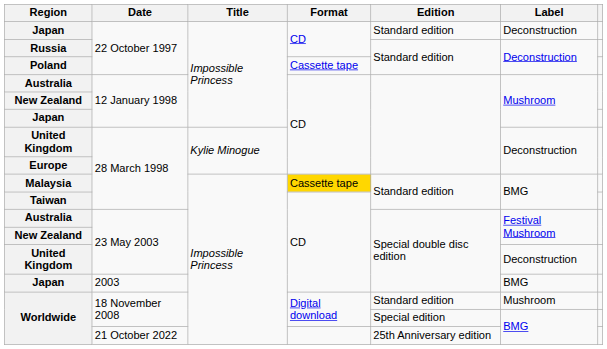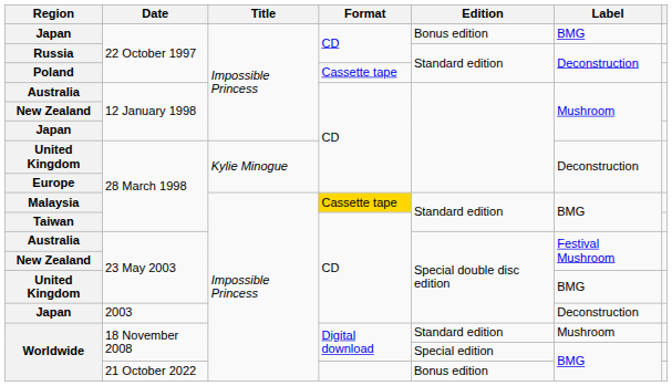Japan / 22 October 1997 | Edition: Standard edition -> Bonus edition
Japan / 22 October 1997 | Label: Deconstruction -> BMG
United Kingdom / 23 May 2003 | Label: Deconstruction -> BMG
Japan / 2003 | Label: BMG -> Deconstruction
Worldwide / 21 October 2022 | Edition: 25th Anniversary edition -> Bonus edition
